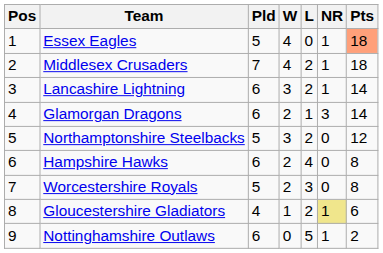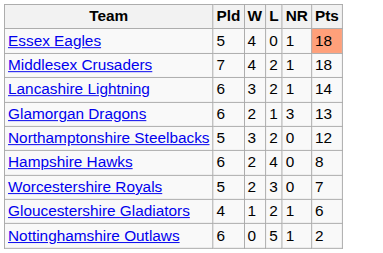- column: Pos | 1 | 2 | 3 | 4 | 5 | 6 | 7 | 8 | 9
Glamorgan Dragons | Pts: 14 -> 13
Worcestershire Royals | Pts: 8 -> 7
Gloucestershire Gladiators | NR: khaki background -> no background
